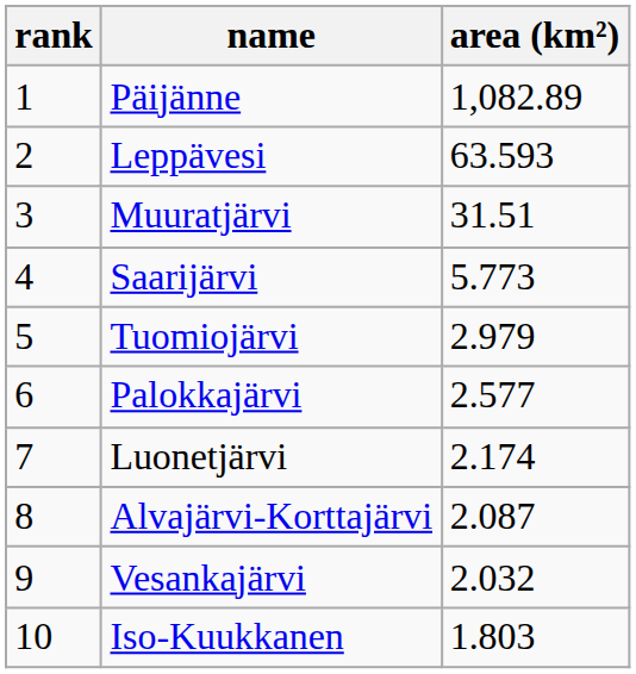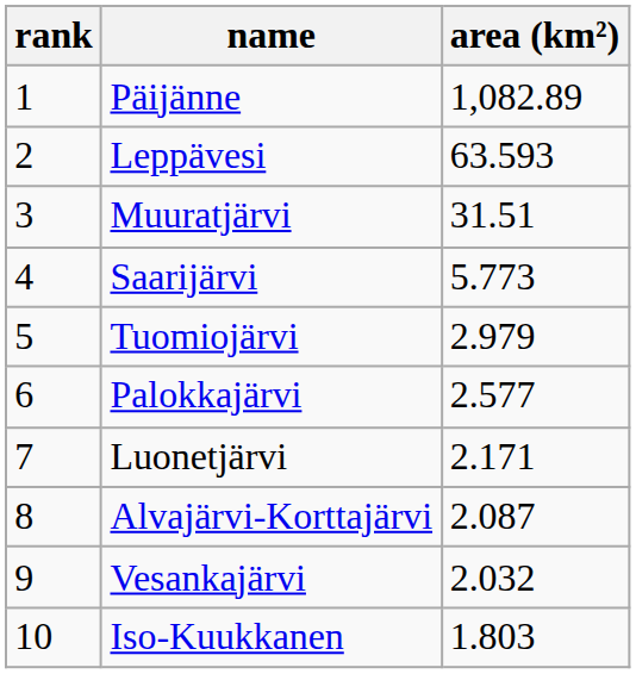Luonetjärvi | area (km²): 2.174 -> 2.171
